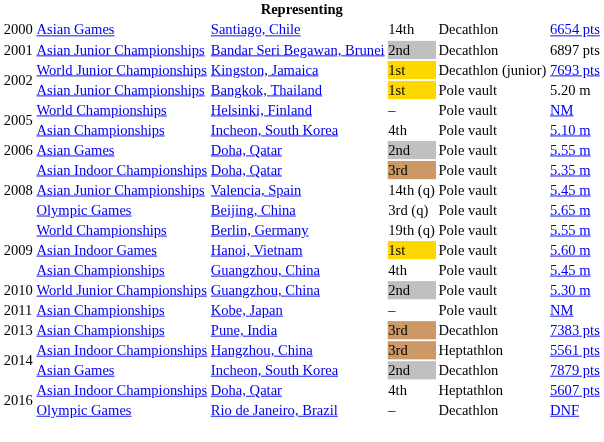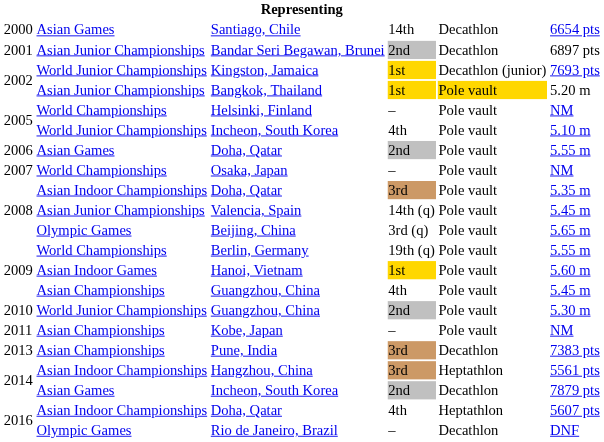Bangkok, Thailand | column 5: no background -> gold background
2005 / Incheon, South Korea | column 2: Asian Championships -> World Junior Championships
+ row: 2007 | World Championships | Osaka, Japan | – | Pole vault | NM
